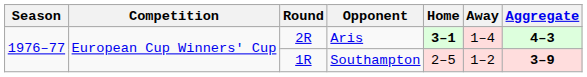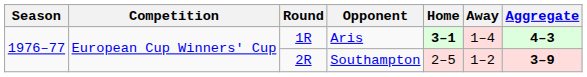Aris | Round: 2R -> 1R
Southampton | Round: 1R -> 2R
